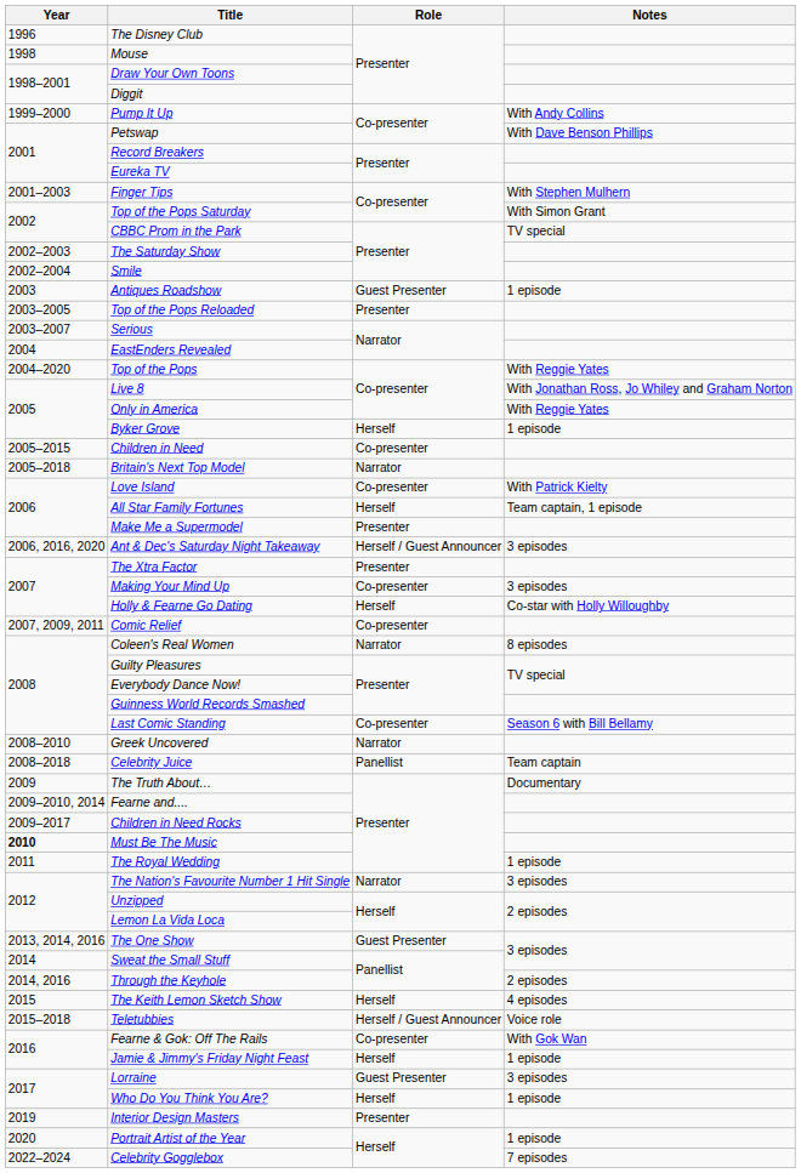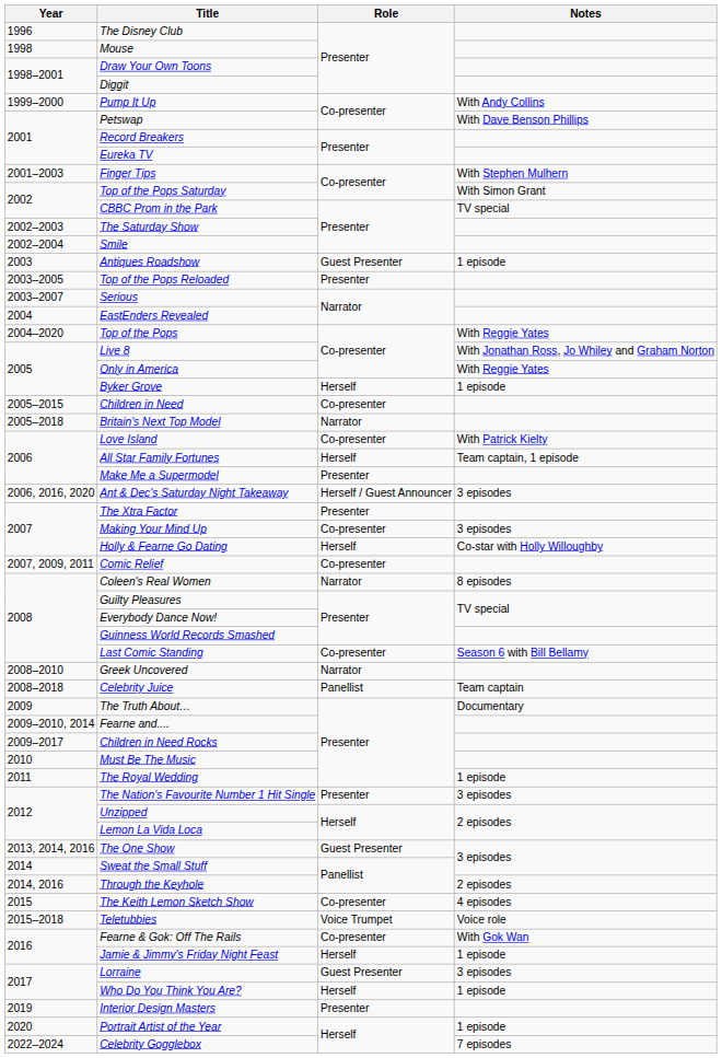Must Be The Music | Year: bold -> normal
The Nation's Favourite Number 1 Hit Single | Role: Narrator -> Presenter
The Keith Lemon Sketch Show | Role: Herself -> Co-presenter
Teletubbies | Role: Herself / Guest Announcer -> Voice Trumpet
